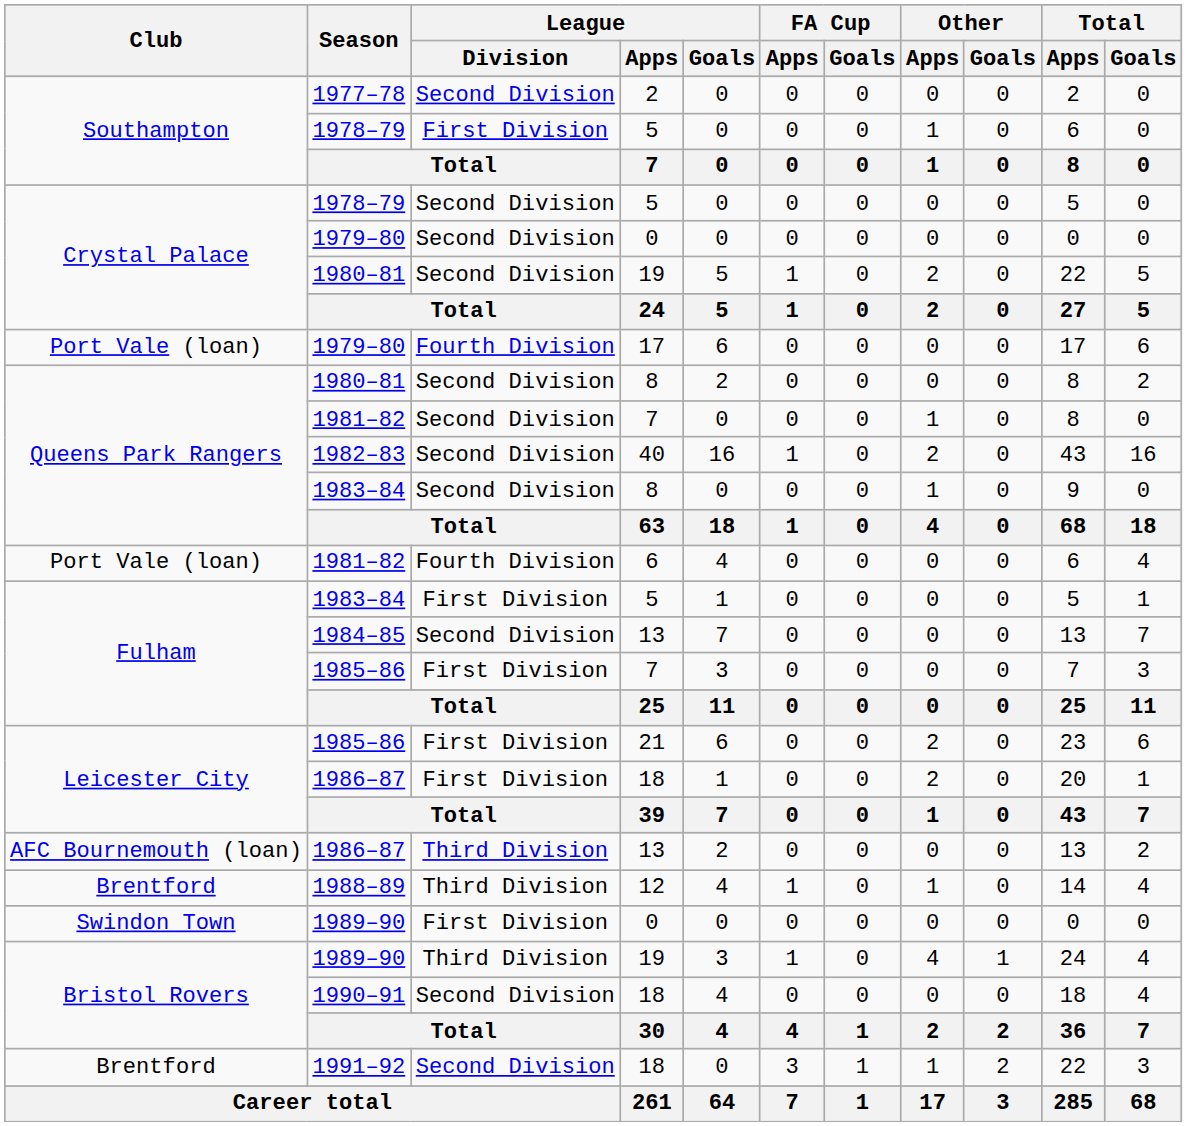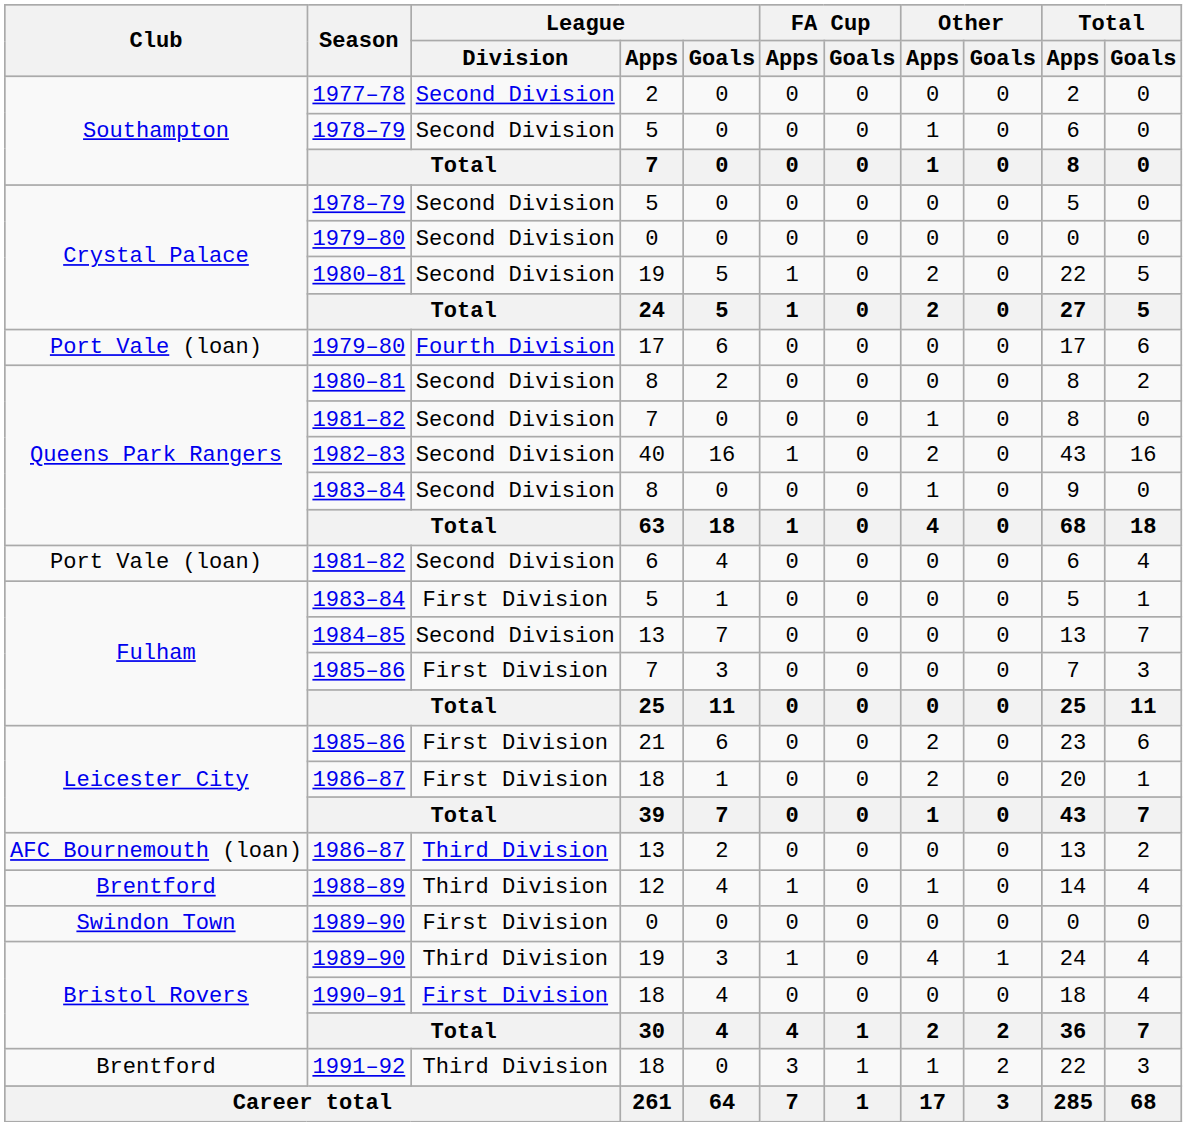Southampton / 1978–79 | League / Division: First Division -> Second Division
Port Vale (loan) / 1981–82 | League / Division: Fourth Division -> Second Division
1990–91 | League / Division: Second Division -> First Division
1991–92 | League / Division: Second Division -> Third Division
